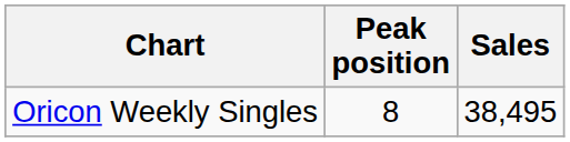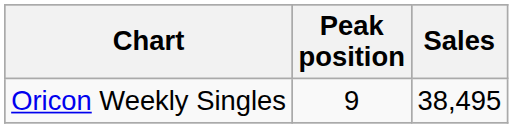Oricon Weekly Singles | Peak position: 8 -> 9
